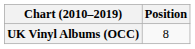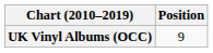UK Vinyl Albums (OCC) | Position: 8 -> 9
